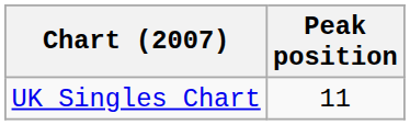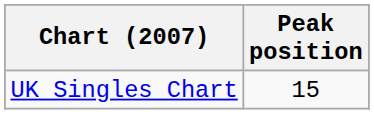UK Singles Chart | Peak position: 11 -> 15
